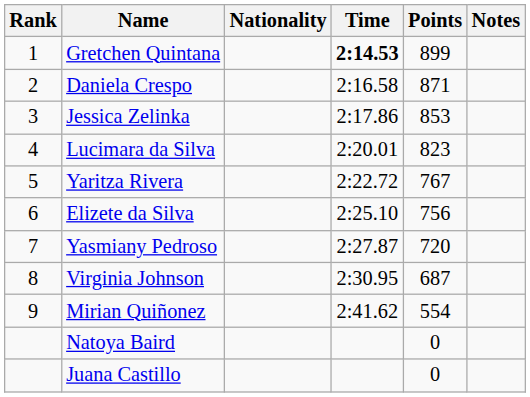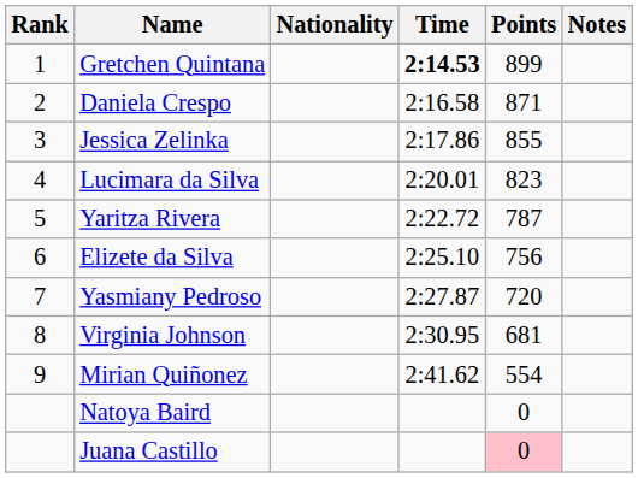Jessica Zelinka | Points: 853 -> 855
Yaritza Rivera | Points: 767 -> 787
Virginia Johnson | Points: 687 -> 681
Juana Castillo | Points: no background -> pink background
